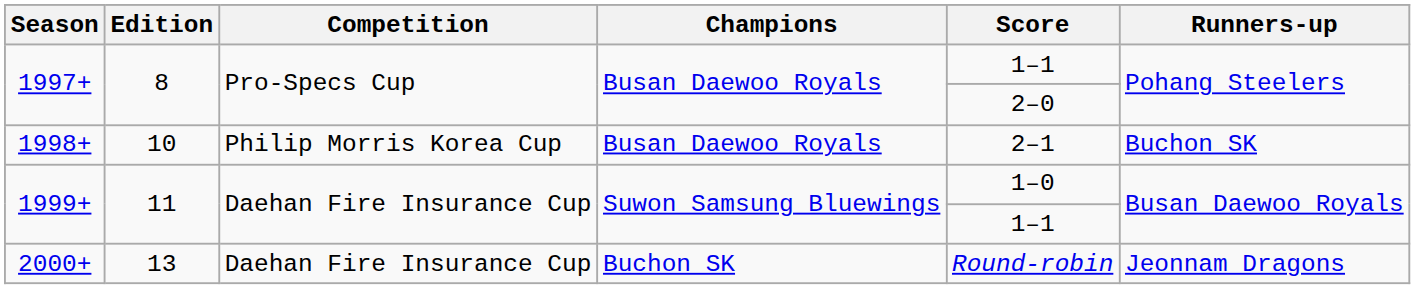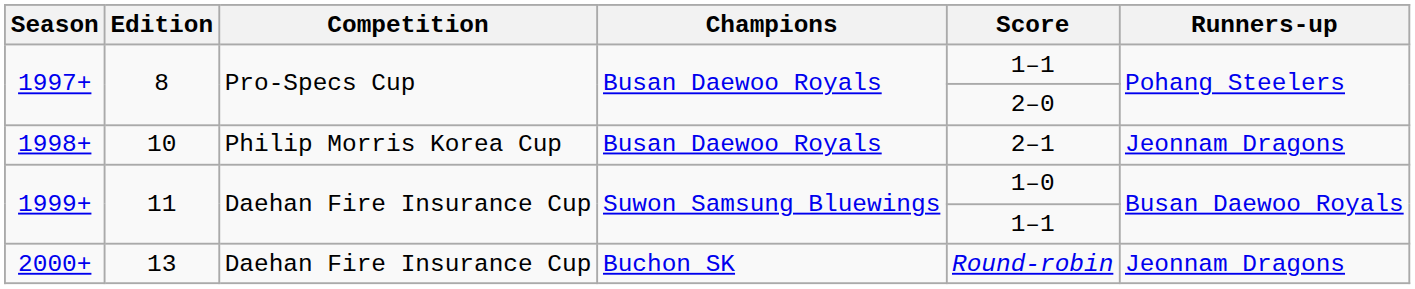1998+ | Runners-up: Buchon SK -> Jeonnam Dragons
